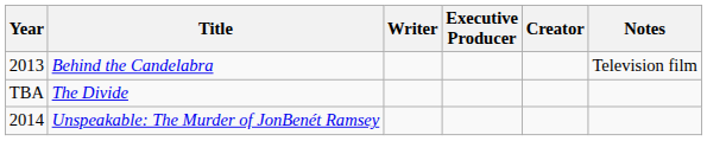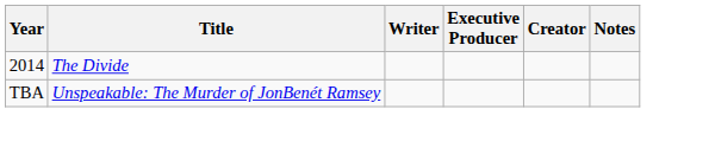- row: 2013 | Behind the Candelabra | Television film
The Divide | Year: TBA -> 2014
Unspeakable: The Murder of JonBenét Ramsey | Year: 2014 -> TBA
